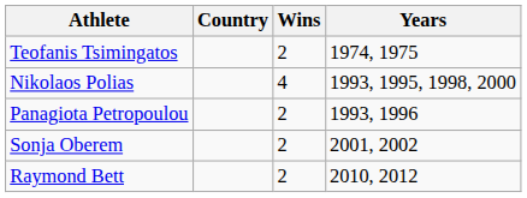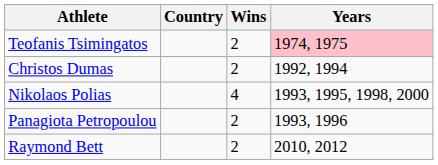Teofanis Tsimingatos | Years: no background -> pink background
+ row: Christos Dumas | 2 | 1992, 1994
- row: Sonja Oberem | 2 | 2001, 2002
